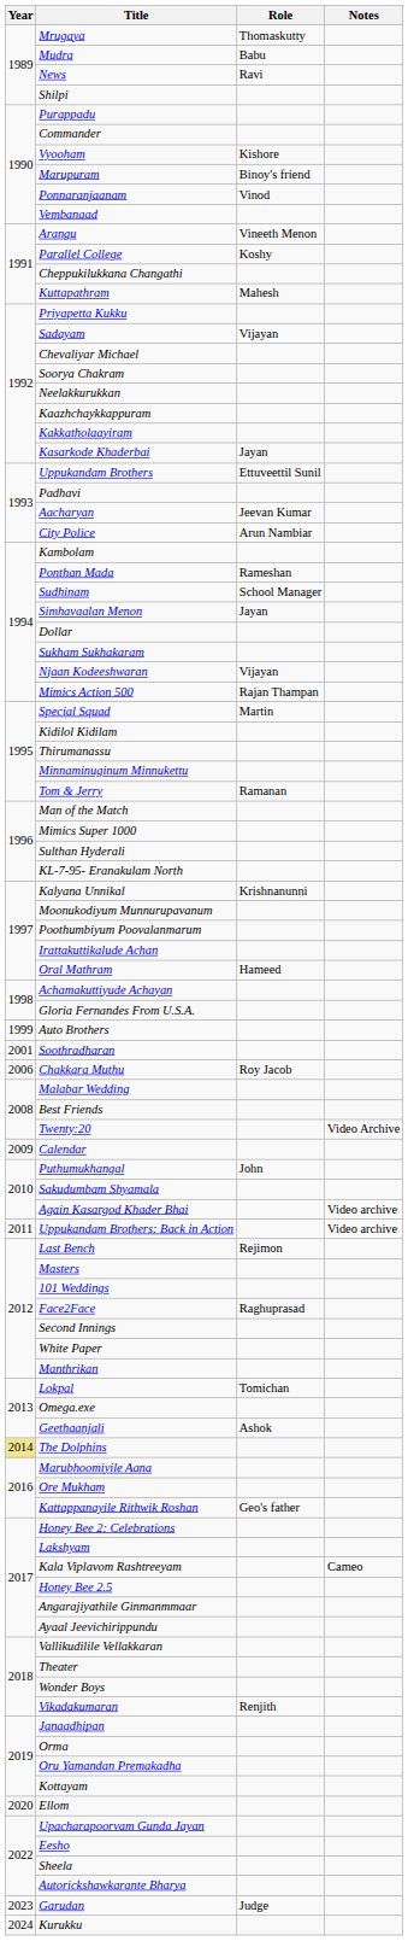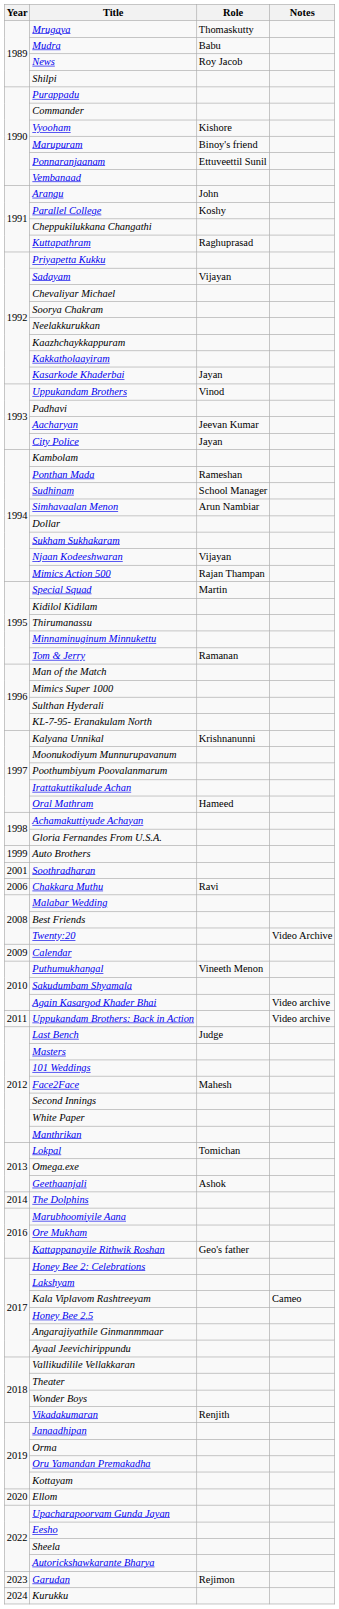News | Role: Ravi -> Roy Jacob
Ponnaranjaanam | Role: Vinod -> Ettuveettil Sunil
Arangu | Role: Vineeth Menon -> John
Kuttapathram | Role: Mahesh -> Raghuprasad
Uppukandam Brothers | Role: Ettuveettil Sunil -> Vinod
City Police | Role: Arun Nambiar -> Jayan
Simhavaalan Menon | Role: Jayan -> Arun Nambiar
Chakkara Muthu | Role: Roy Jacob -> Ravi
Puthumukhangal | Role: John -> Vineeth Menon
Last Bench | Role: Rejimon -> Judge
Face2Face | Role: Raghuprasad -> Mahesh
The Dolphins | Year: khaki background -> no background
Garudan | Role: Judge -> Rejimon
